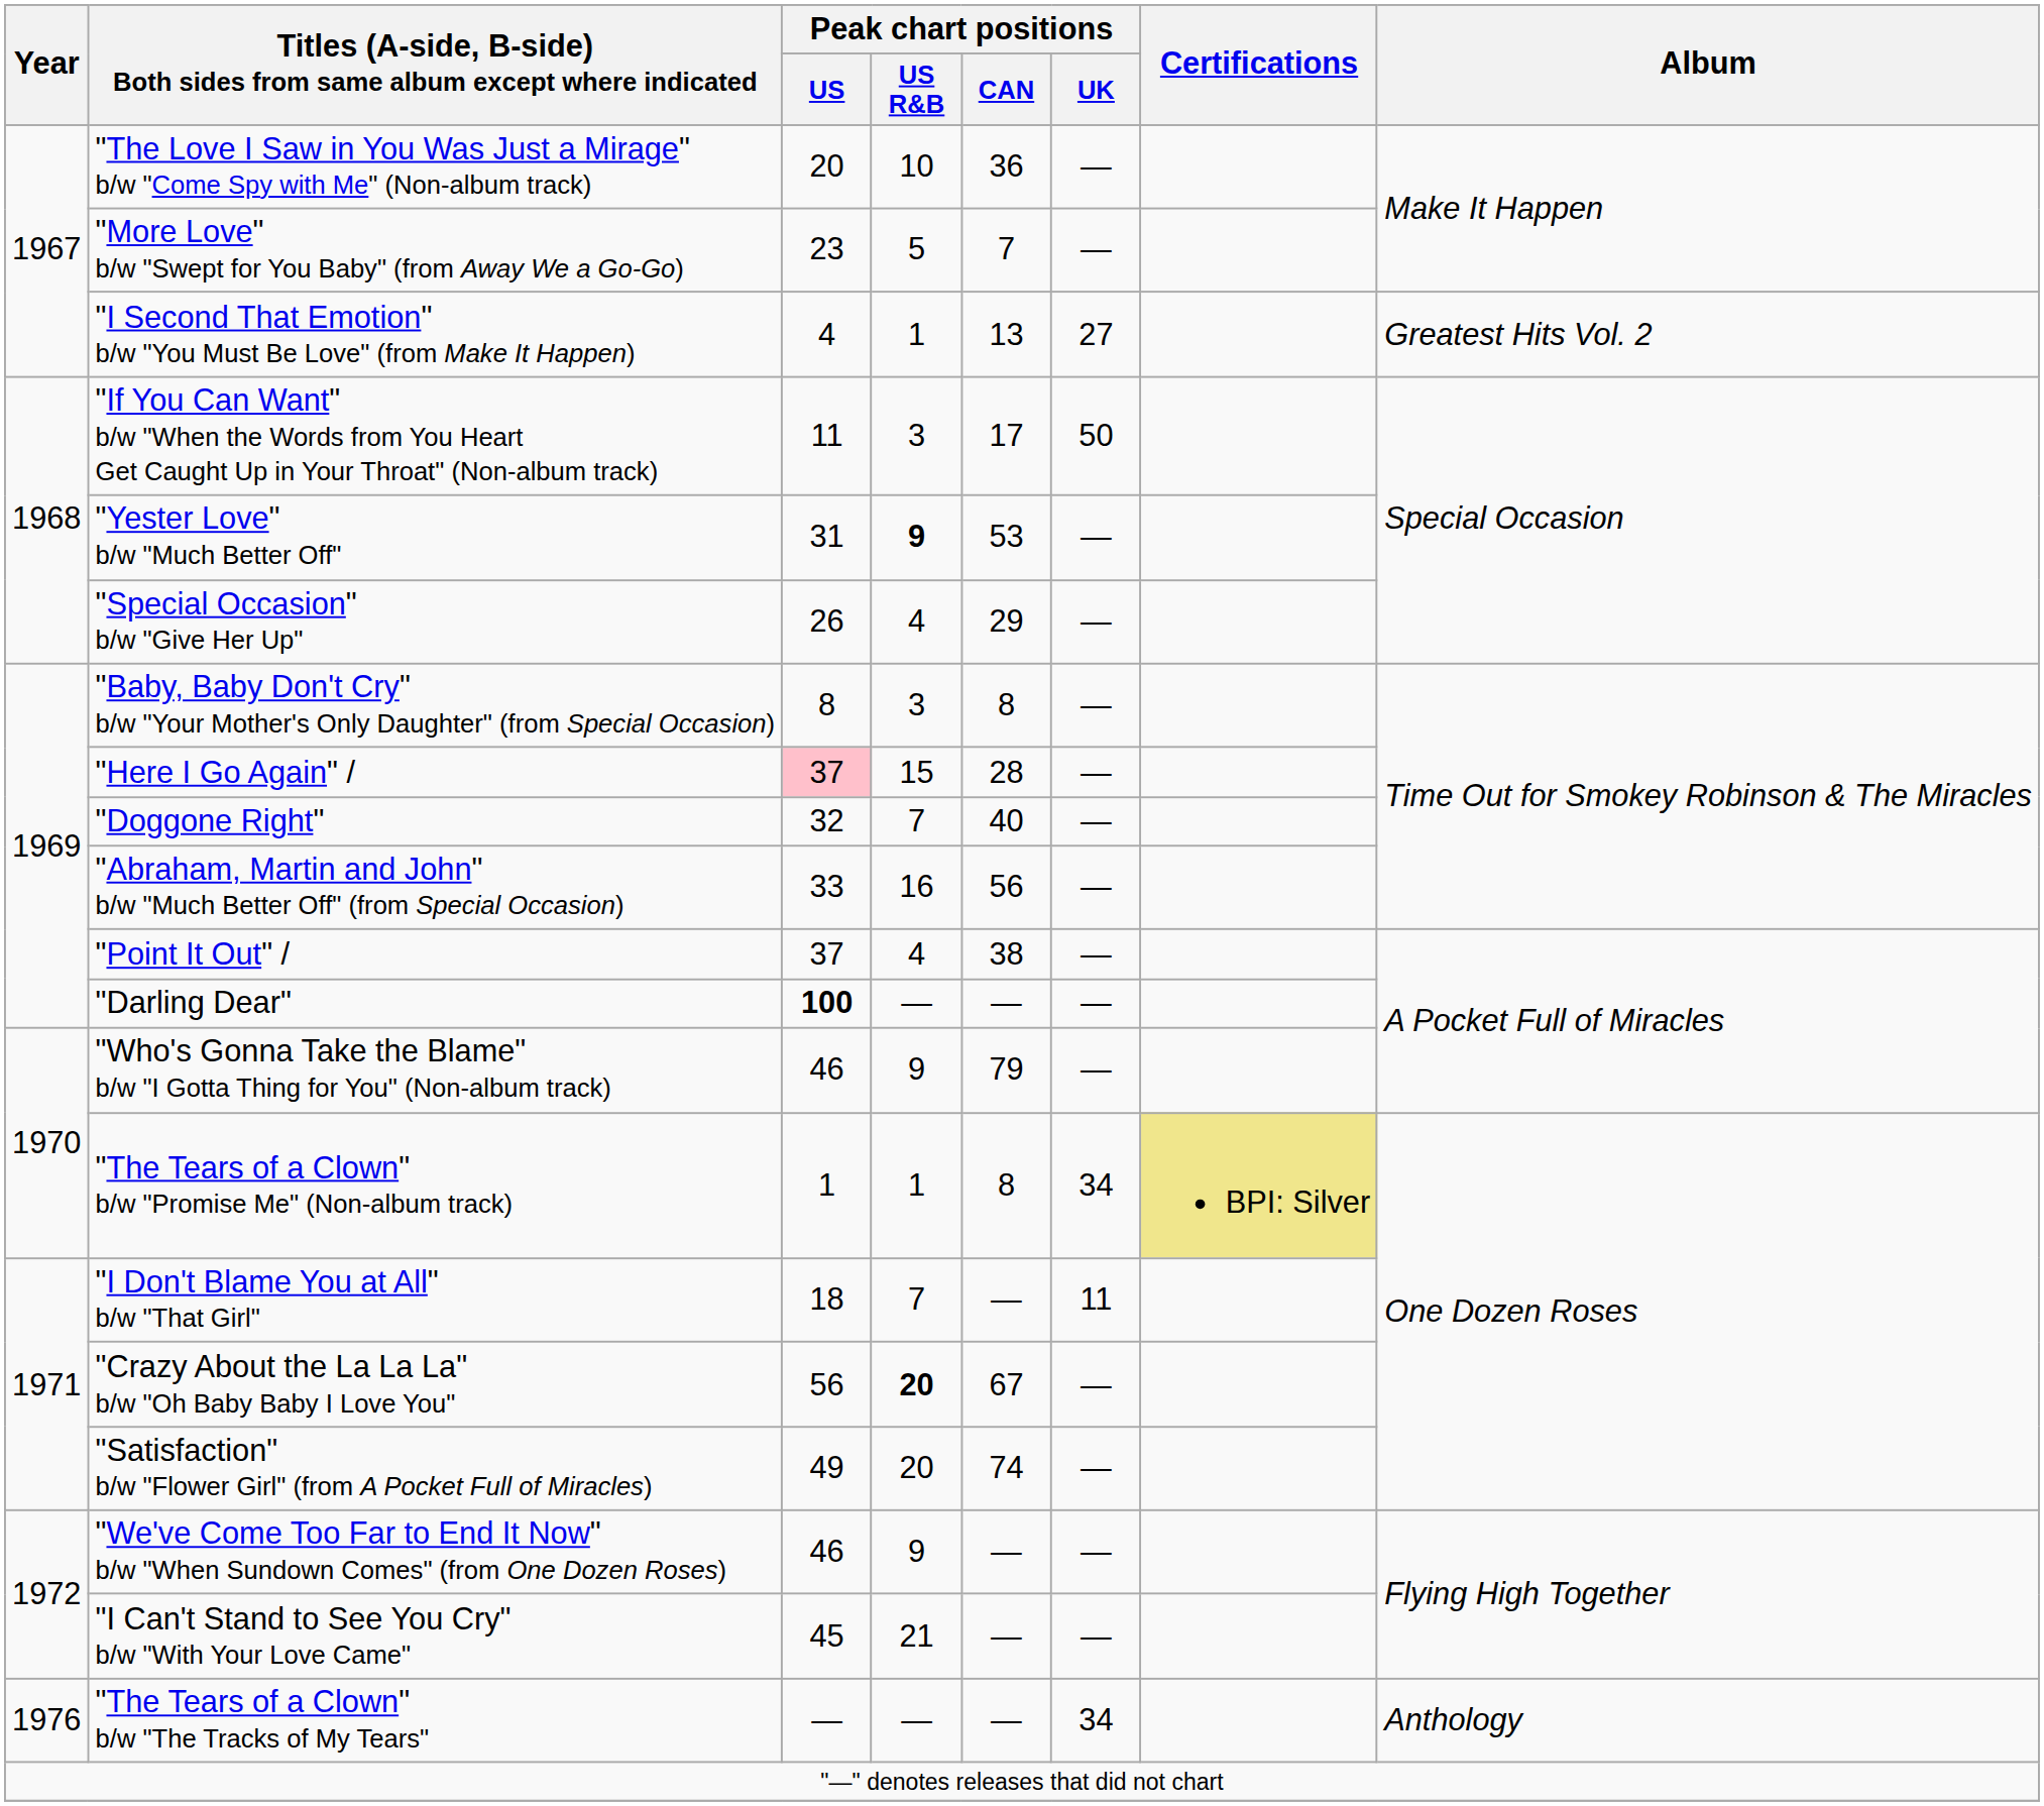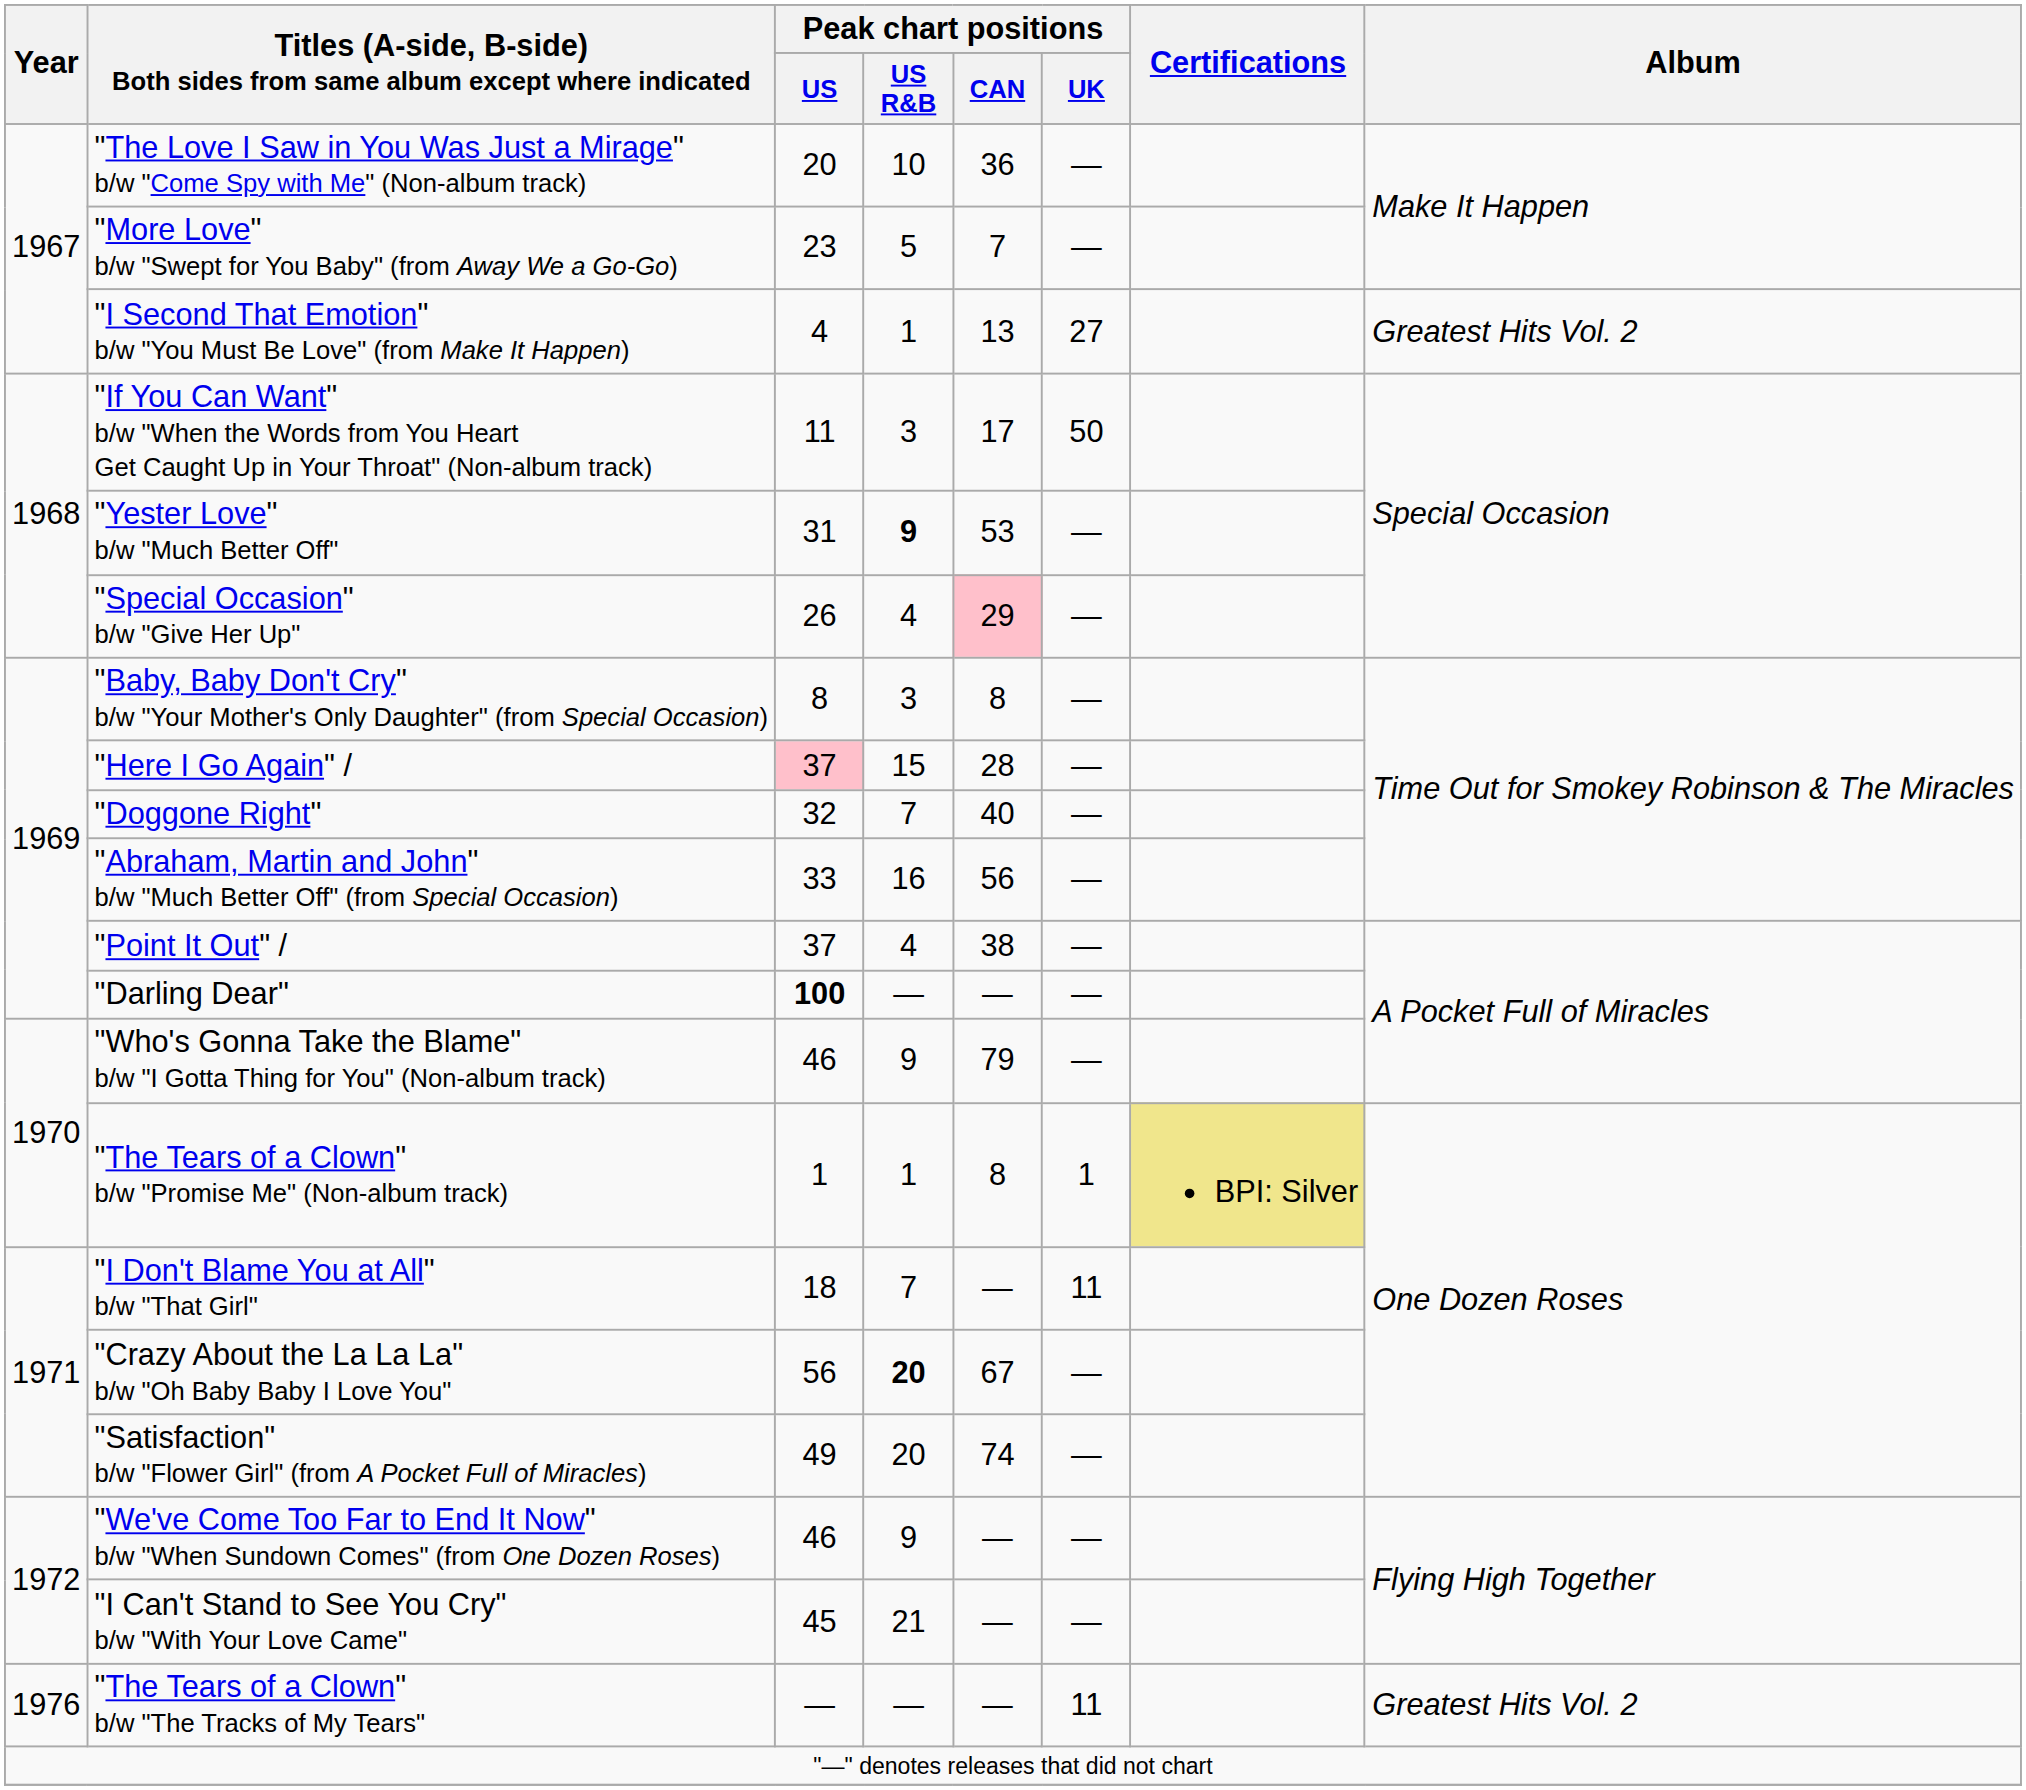"Special Occasion" b/w "Give Her Up" | Peak chart positions / CAN: no background -> pink background
"The Tears of a Clown" b/w "Promise Me" (Non-album track) | Peak chart positions / UK: 34 -> 1
"The Tears of a Clown" b/w "The Tracks of My Tears" | Peak chart positions / UK: 34 -> 11
"The Tears of a Clown" b/w "The Tracks of My Tears" | Album: Anthology -> Greatest Hits Vol. 2
